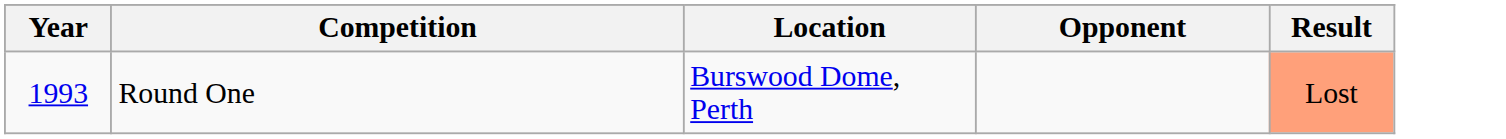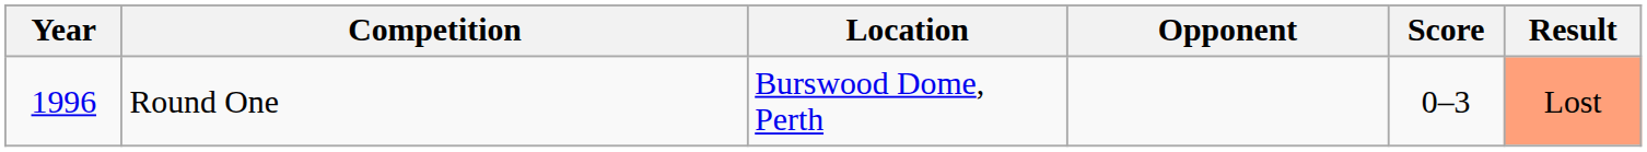+ column: Score | 0–3
Round One | Year: 1993 -> 1996
